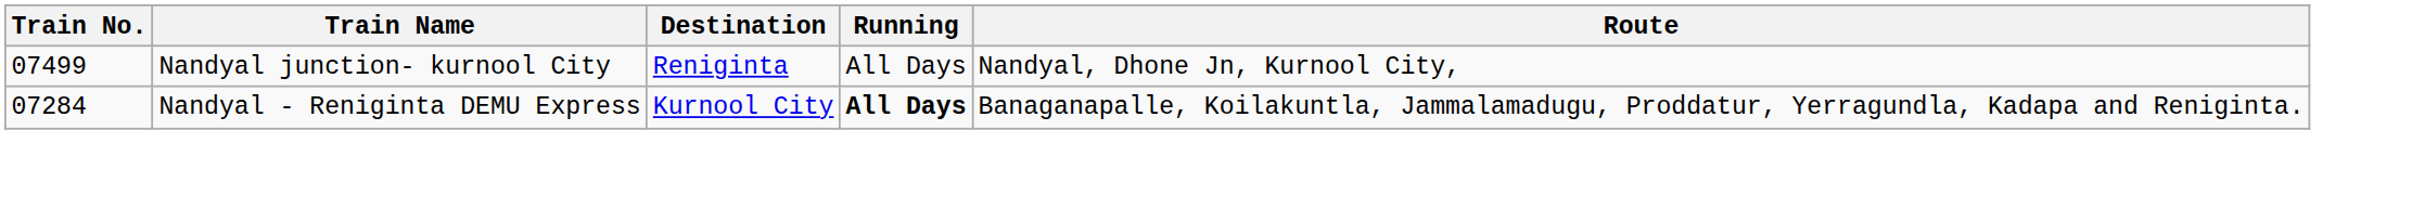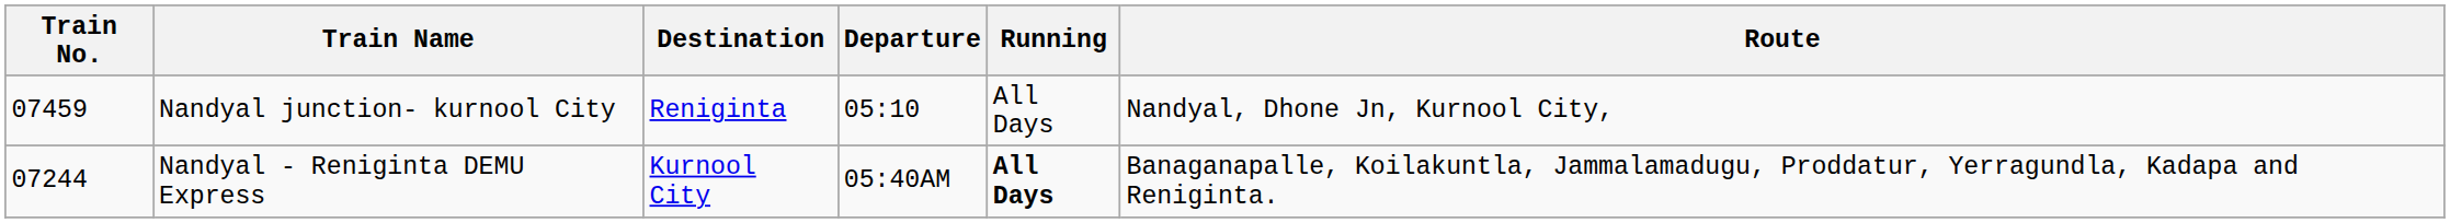+ column: Departure | 05:10 | 05:40AM
Nandyal junction- kurnool City | Train No.: 07499 -> 07459
Nandyal - Reniginta DEMU Express | Train No.: 07284 -> 07244
